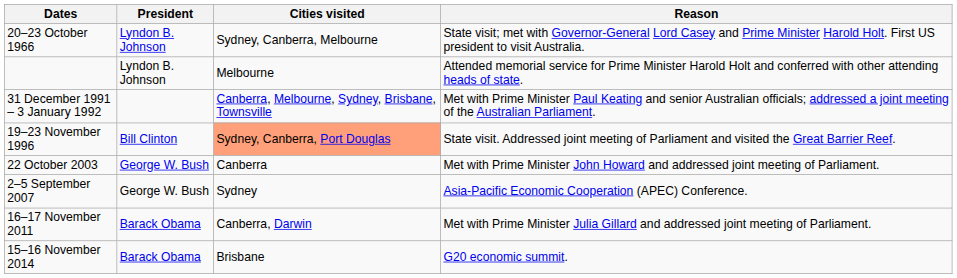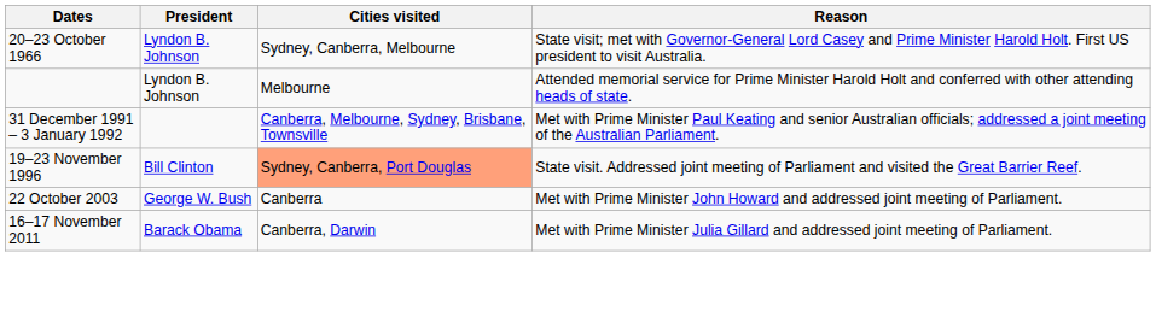- row: 2–5 September 2007 | George W. Bush | Sydney | Asia-Pacific Economic Cooperation (APEC) Conference.
- row: 15–16 November 2014 | Barack Obama | Brisbane | G20 economic summit.
